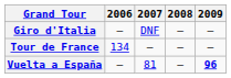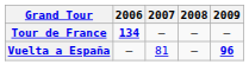- row: Giro d'Italia | — | DNF | — | —
Tour de France | 2006: normal -> bold
